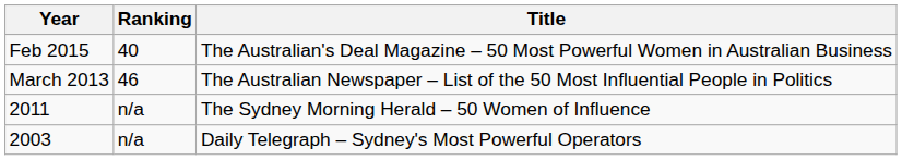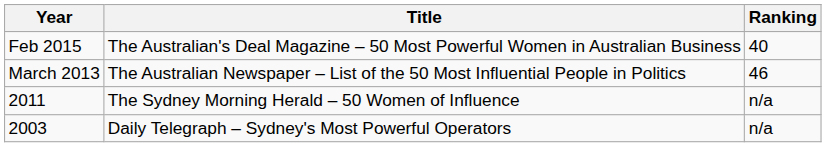columns swapped: Title <-> Ranking
